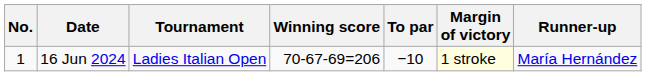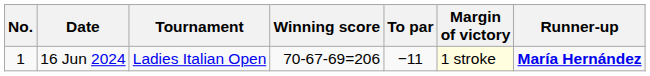16 Jun 2024 | To par: −10 -> −11
16 Jun 2024 | Runner-up: normal -> bold
